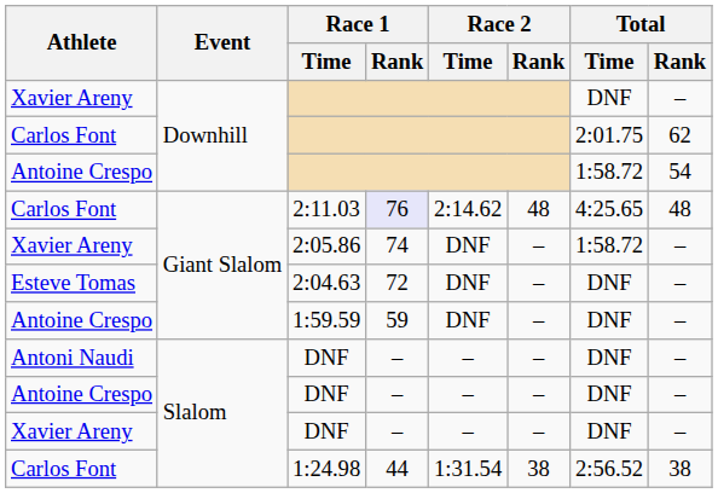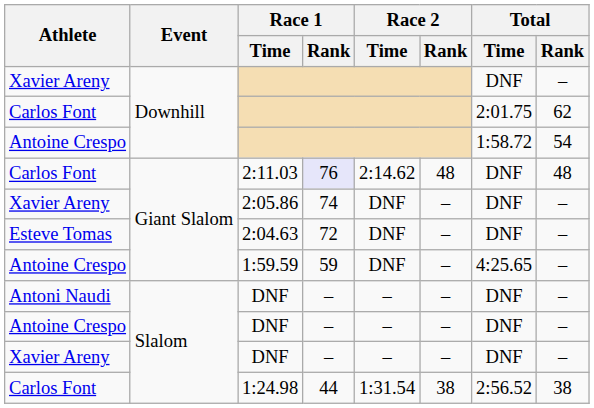2:11.03 | Total / Time: 4:25.65 -> DNF
2:05.86 | Total / Time: 1:58.72 -> DNF
1:59.59 | Total / Time: DNF -> 4:25.65
